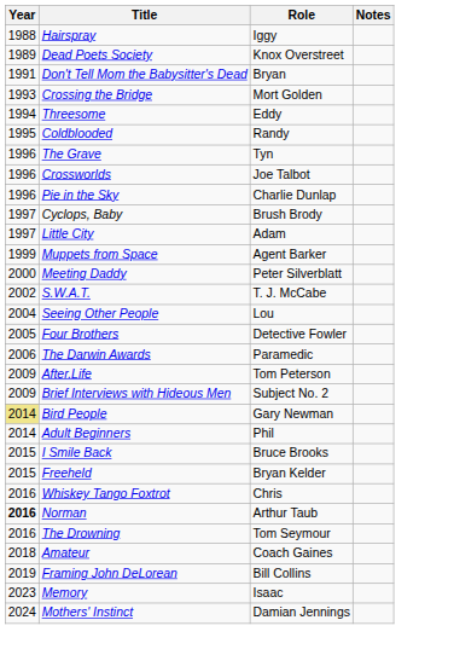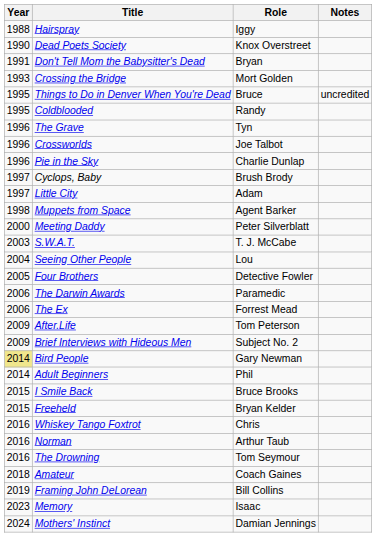Dead Poets Society | Year: 1989 -> 1990
- row: 1994 | Threesome | Eddy
+ row: 1995 | Things to Do in Denver When You're Dead | Bruce | uncredited
Muppets from Space | Year: 1999 -> 1998
S.W.A.T. | Year: 2002 -> 2003
+ row: 2006 | The Ex | Forrest Mead
Norman | Year: bold -> normal
